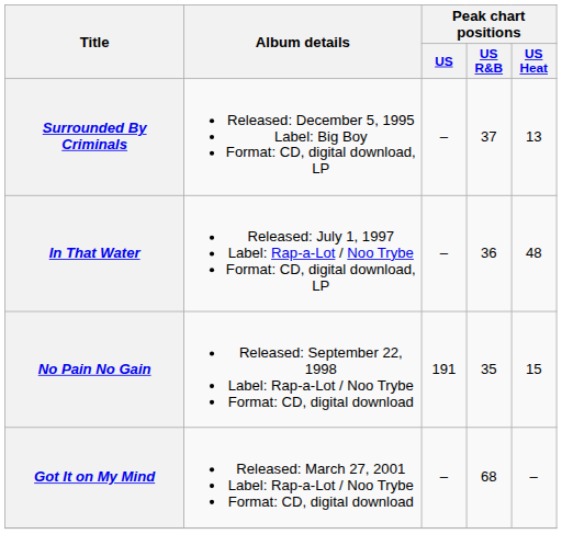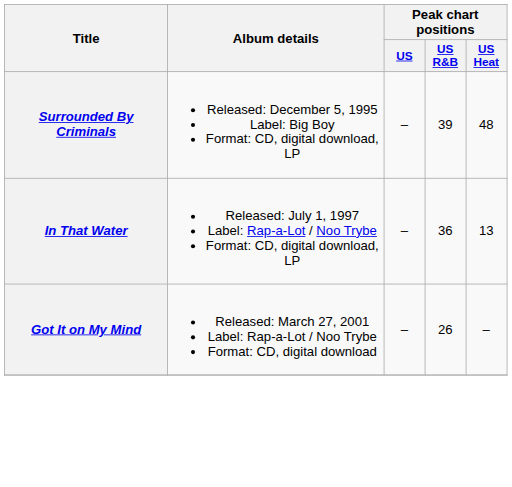Surrounded By Criminals | Peak chart positions / US R&B: 37 -> 39
Surrounded By Criminals | Peak chart positions / US Heat: 13 -> 48
In That Water | Peak chart positions / US Heat: 48 -> 13
- row: No Pain No Gain | Released: September 22, 1998 Label: Rap-a-Lot / Noo Trybe Format: CD, digital download | 191 | 35 | 15
Got It on My Mind | Peak chart positions / US R&B: 68 -> 26
